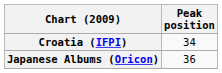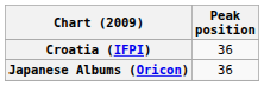Croatia (IFPI) | Peak position: 34 -> 36
